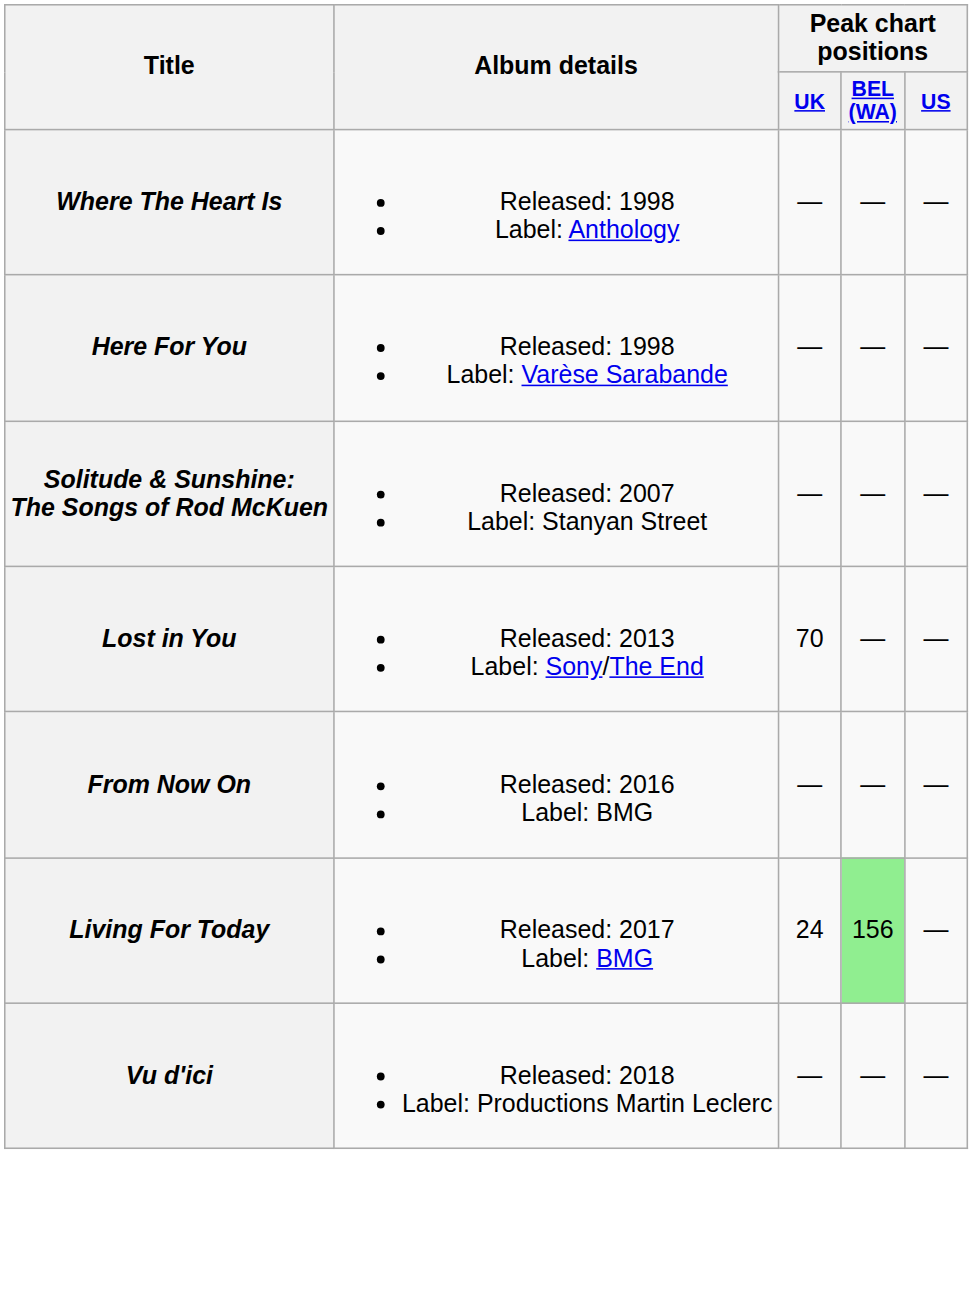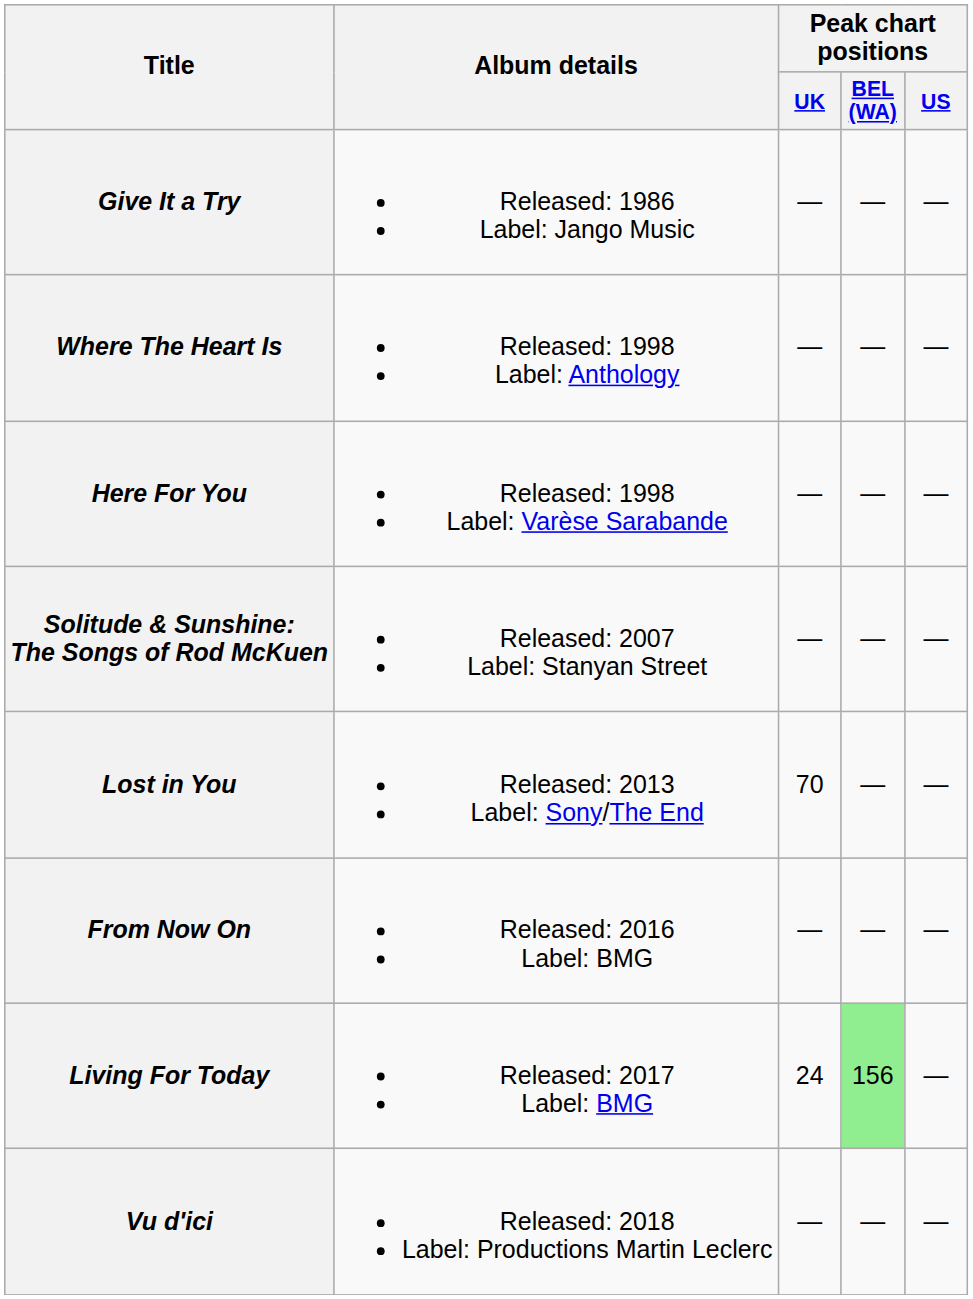+ row: Give It a Try | Released: 1986 Label: Jango Music | — | — | —
